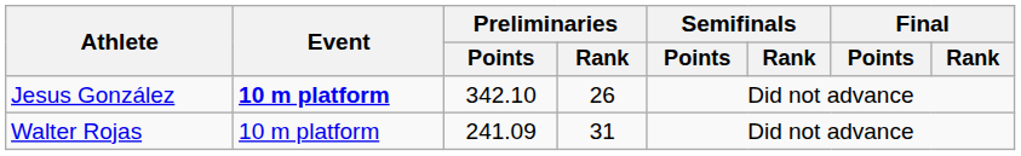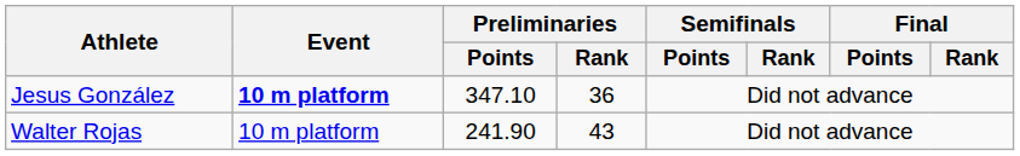Jesus González | Preliminaries / Points: 342.10 -> 347.10
Jesus González | Preliminaries / Rank: 26 -> 36
Walter Rojas | Preliminaries / Points: 241.09 -> 241.90
Walter Rojas | Preliminaries / Rank: 31 -> 43
